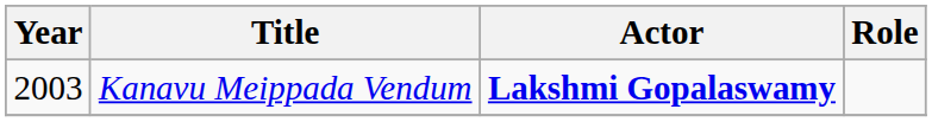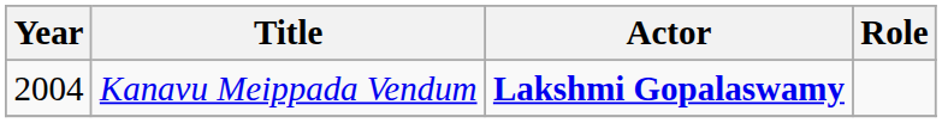Kanavu Meippada Vendum | Year: 2003 -> 2004
